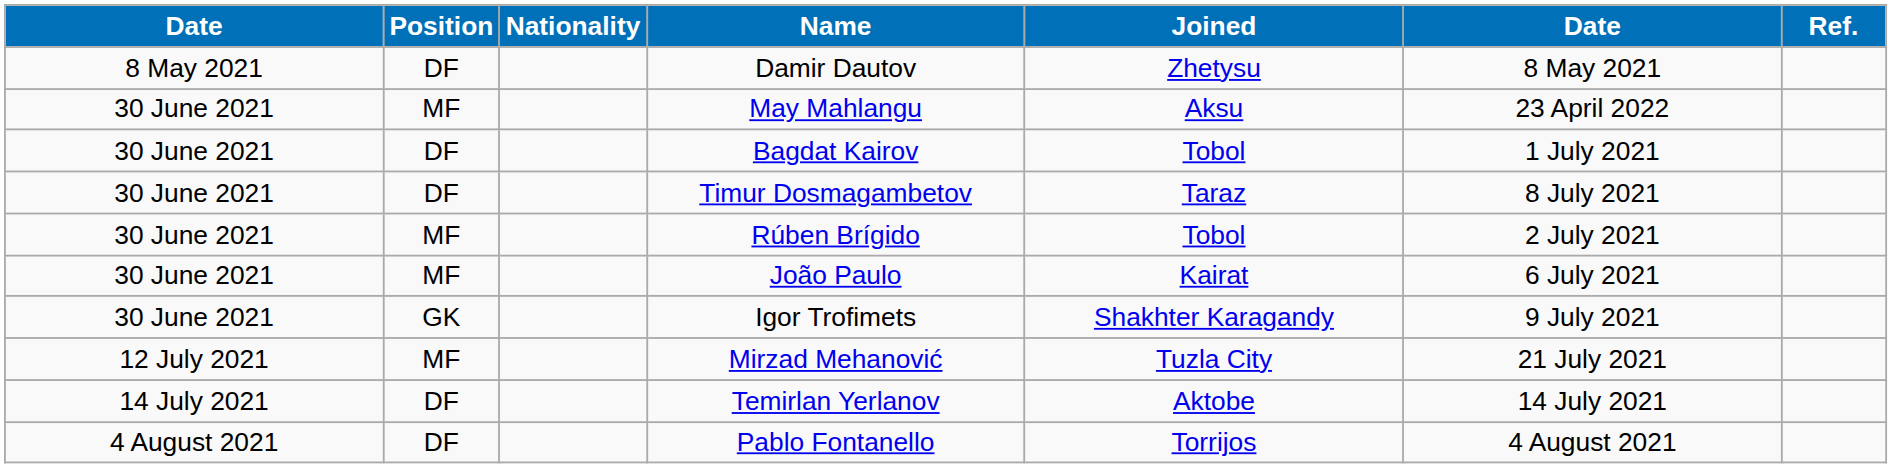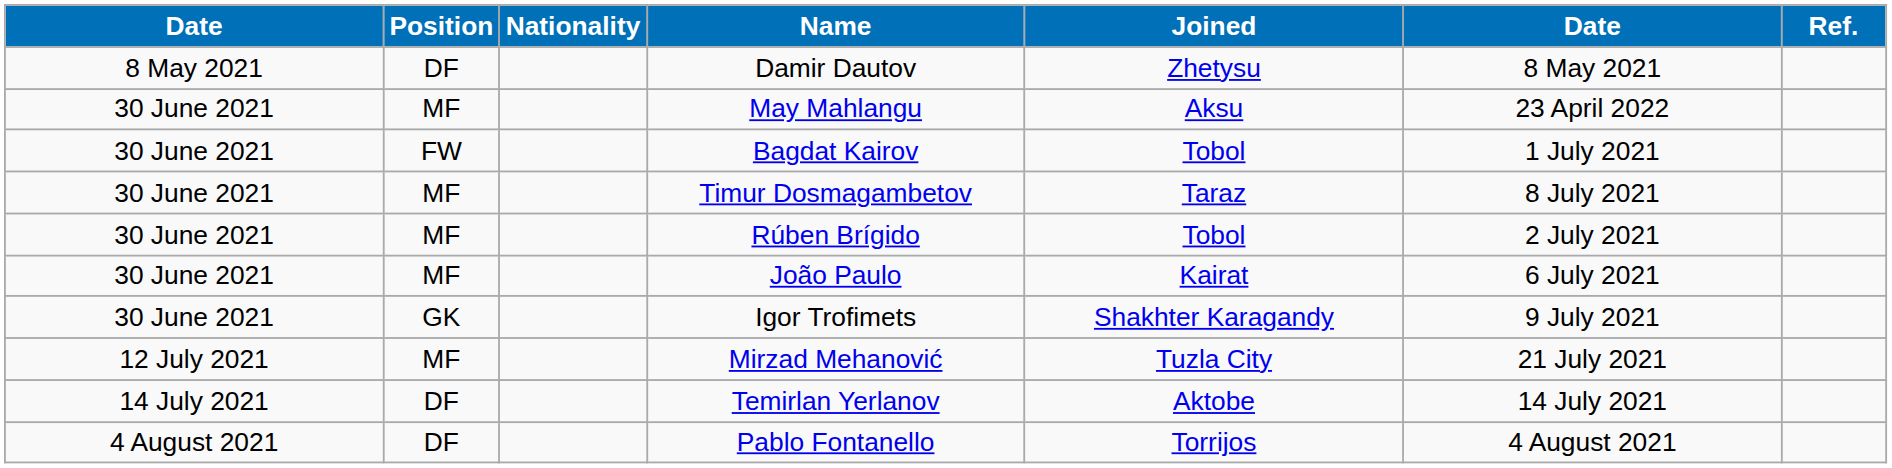Bagdat Kairov | Position: DF -> FW
Timur Dosmagambetov | Position: DF -> MF
